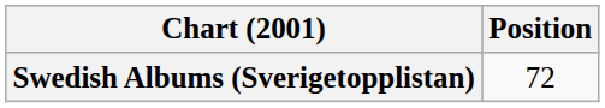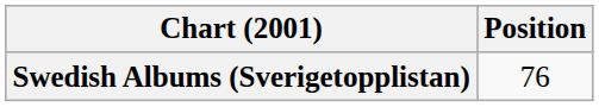Swedish Albums (Sverigetopplistan) | Position: 72 -> 76
